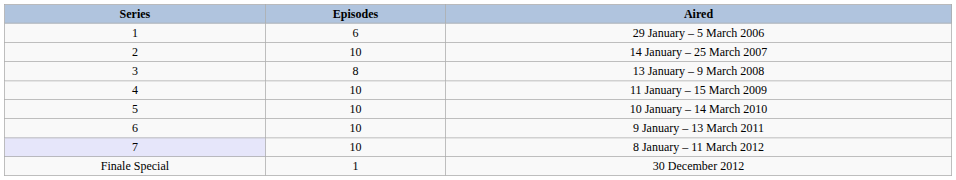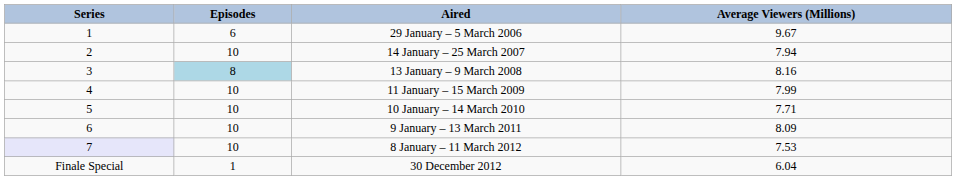+ column: Average Viewers (Millions) | 9.67 | 7.94 | 8.16 | 7.99 | 7.71 | 8.09 | 7.53 | 6.04
13 January – 9 March 2008 | Episodes: no background -> lightblue background
